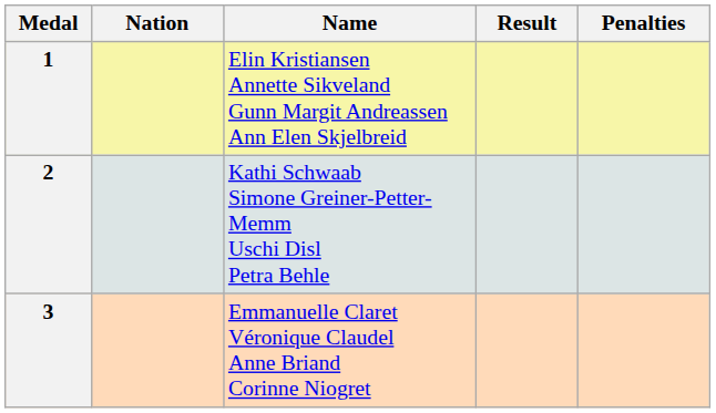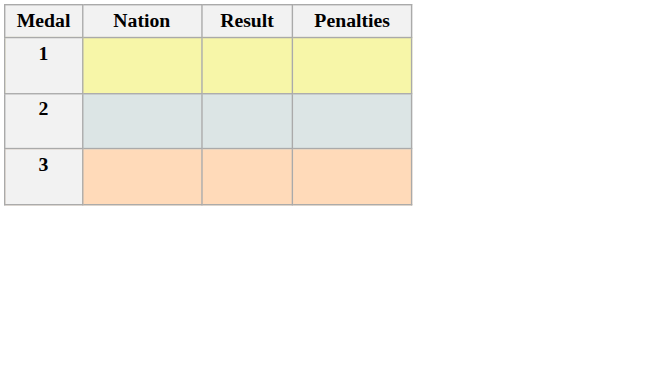- column: Name | Elin Kristiansen Annette Sikveland Gunn Margit Andreassen Ann Elen Skjelbreid | Kathi Schwaab Simone Greiner-Petter-Memm Uschi Disl Petra Behle | Emmanuelle Claret Véronique Claudel Anne Briand Corinne Niogret
